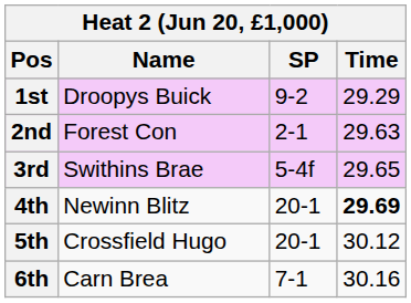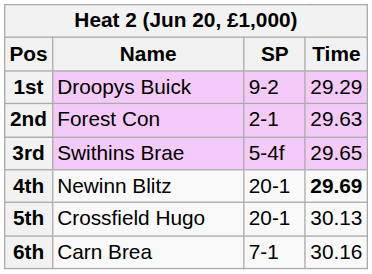5th | Time: 30.12 -> 30.13
